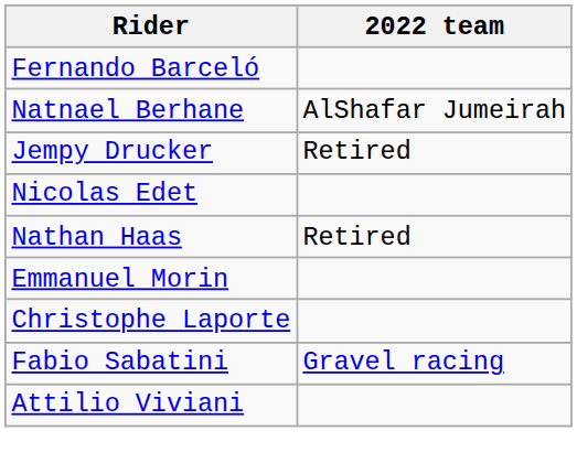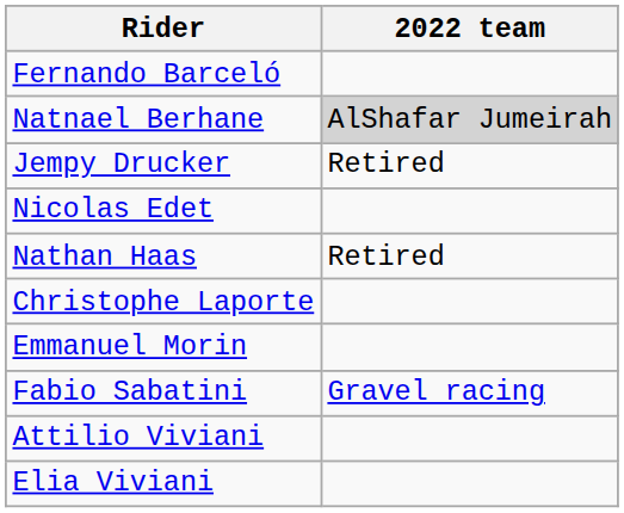Natnael Berhane | 2022 team: no background -> lightgrey background
rows swapped: Christophe Laporte <-> Emmanuel Morin
+ row: Elia Viviani
